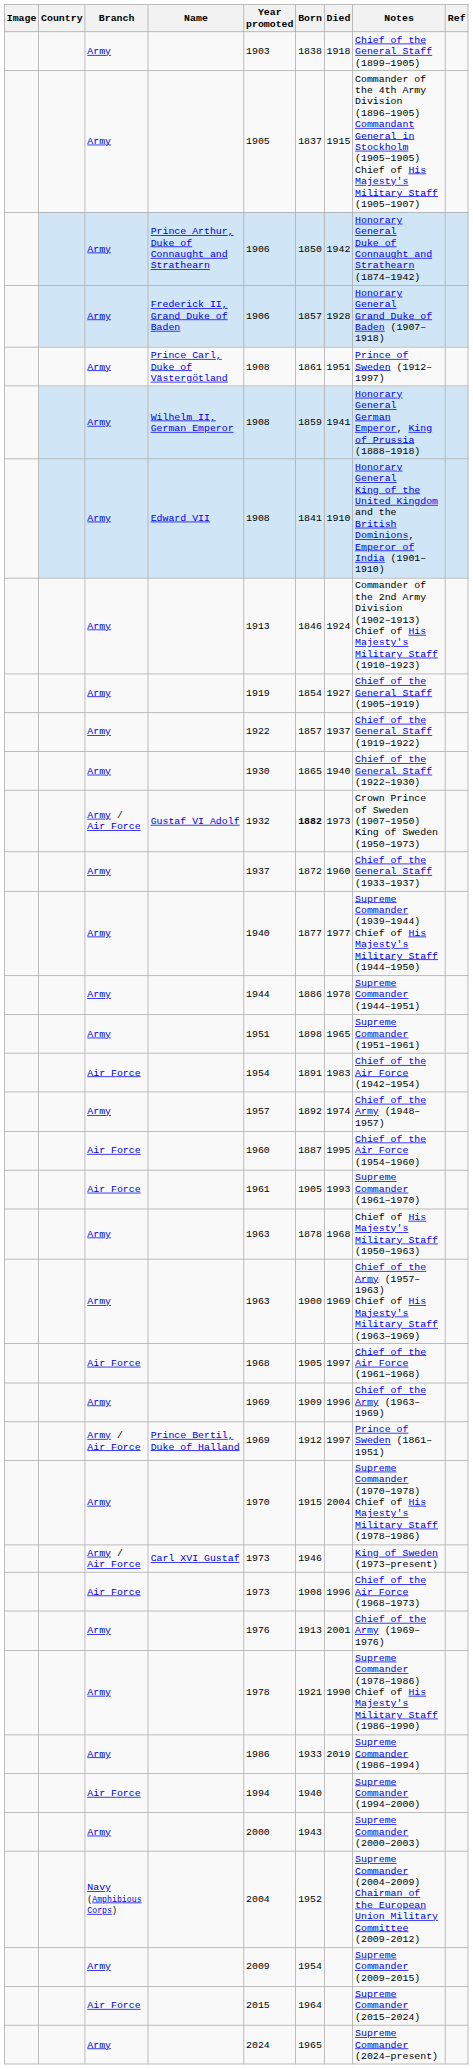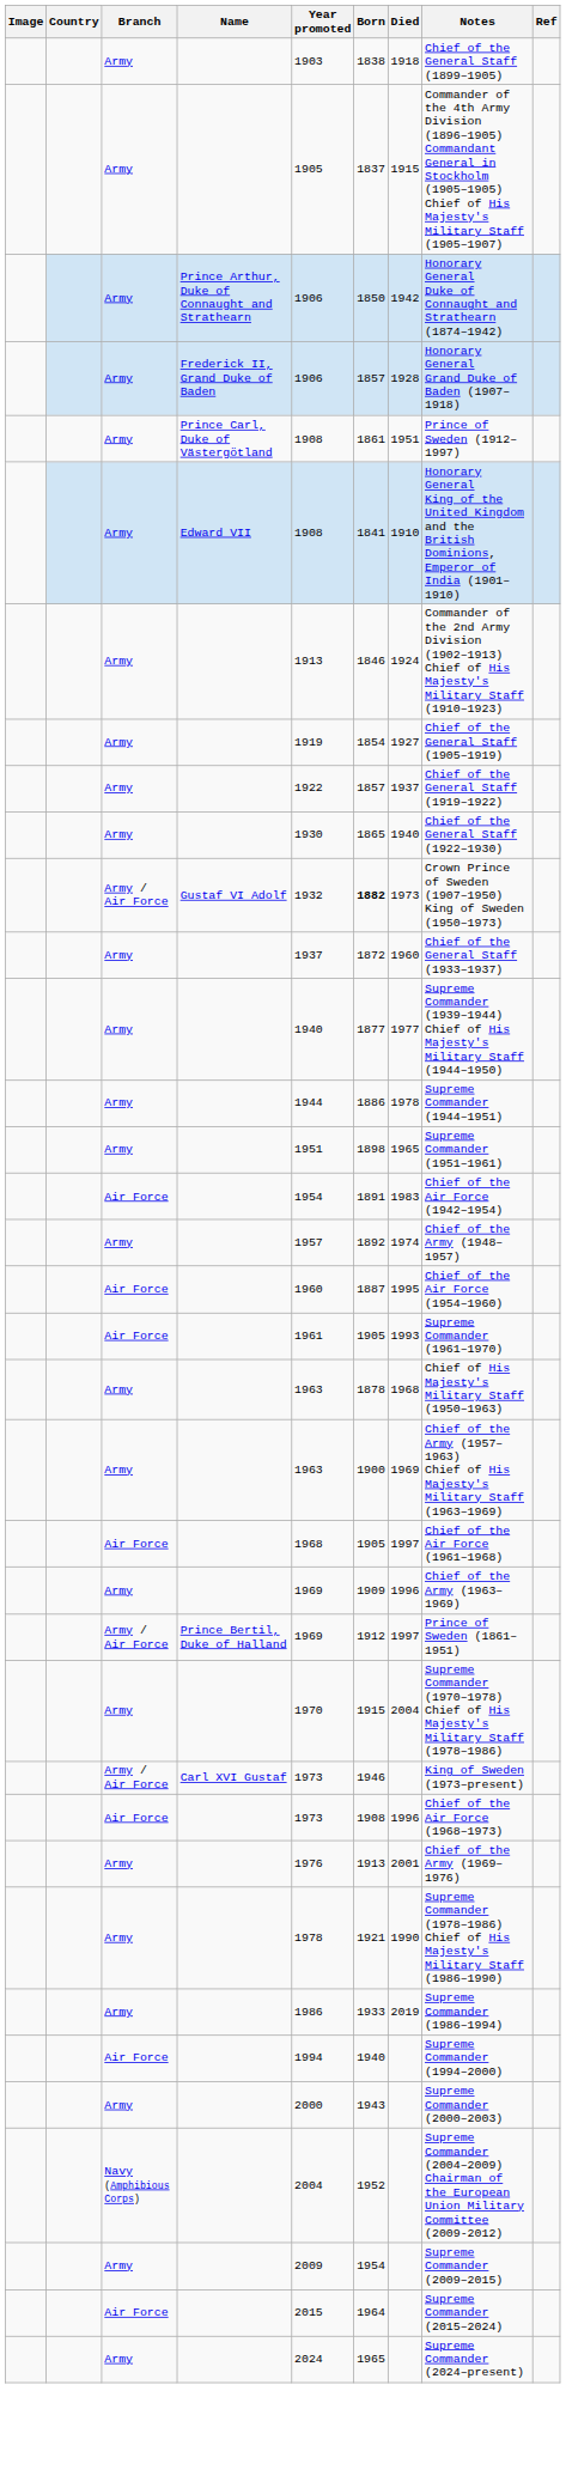- row: Army | Wilhelm II, German Emperor | 1908 | 1859 | 1941 | Honorary General German Emperor, King of Prussia (1888–1918)
